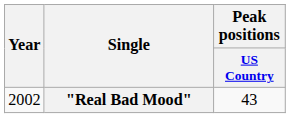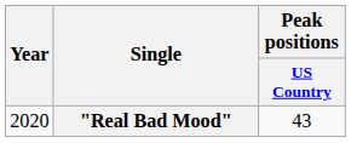"Real Bad Mood" | Year: 2002 -> 2020
